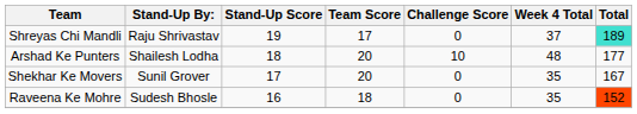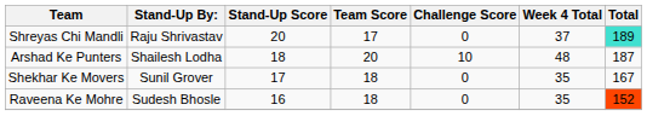Shreyas Chi Mandli | Stand-Up Score: 19 -> 20
Arshad Ke Punters | Total: 177 -> 187
Shekhar Ke Movers | Team Score: 20 -> 18
